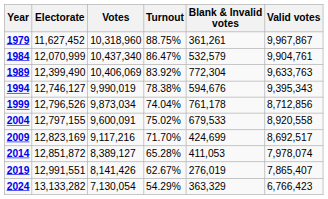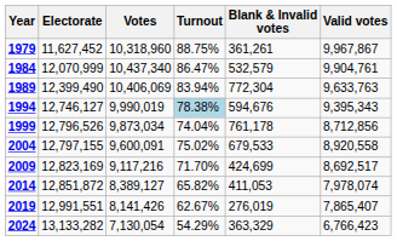1989 | Turnout: 83.92% -> 83.94%
1994 | Turnout: no background -> lightblue background
2014 | Turnout: 65.28% -> 65.82%
